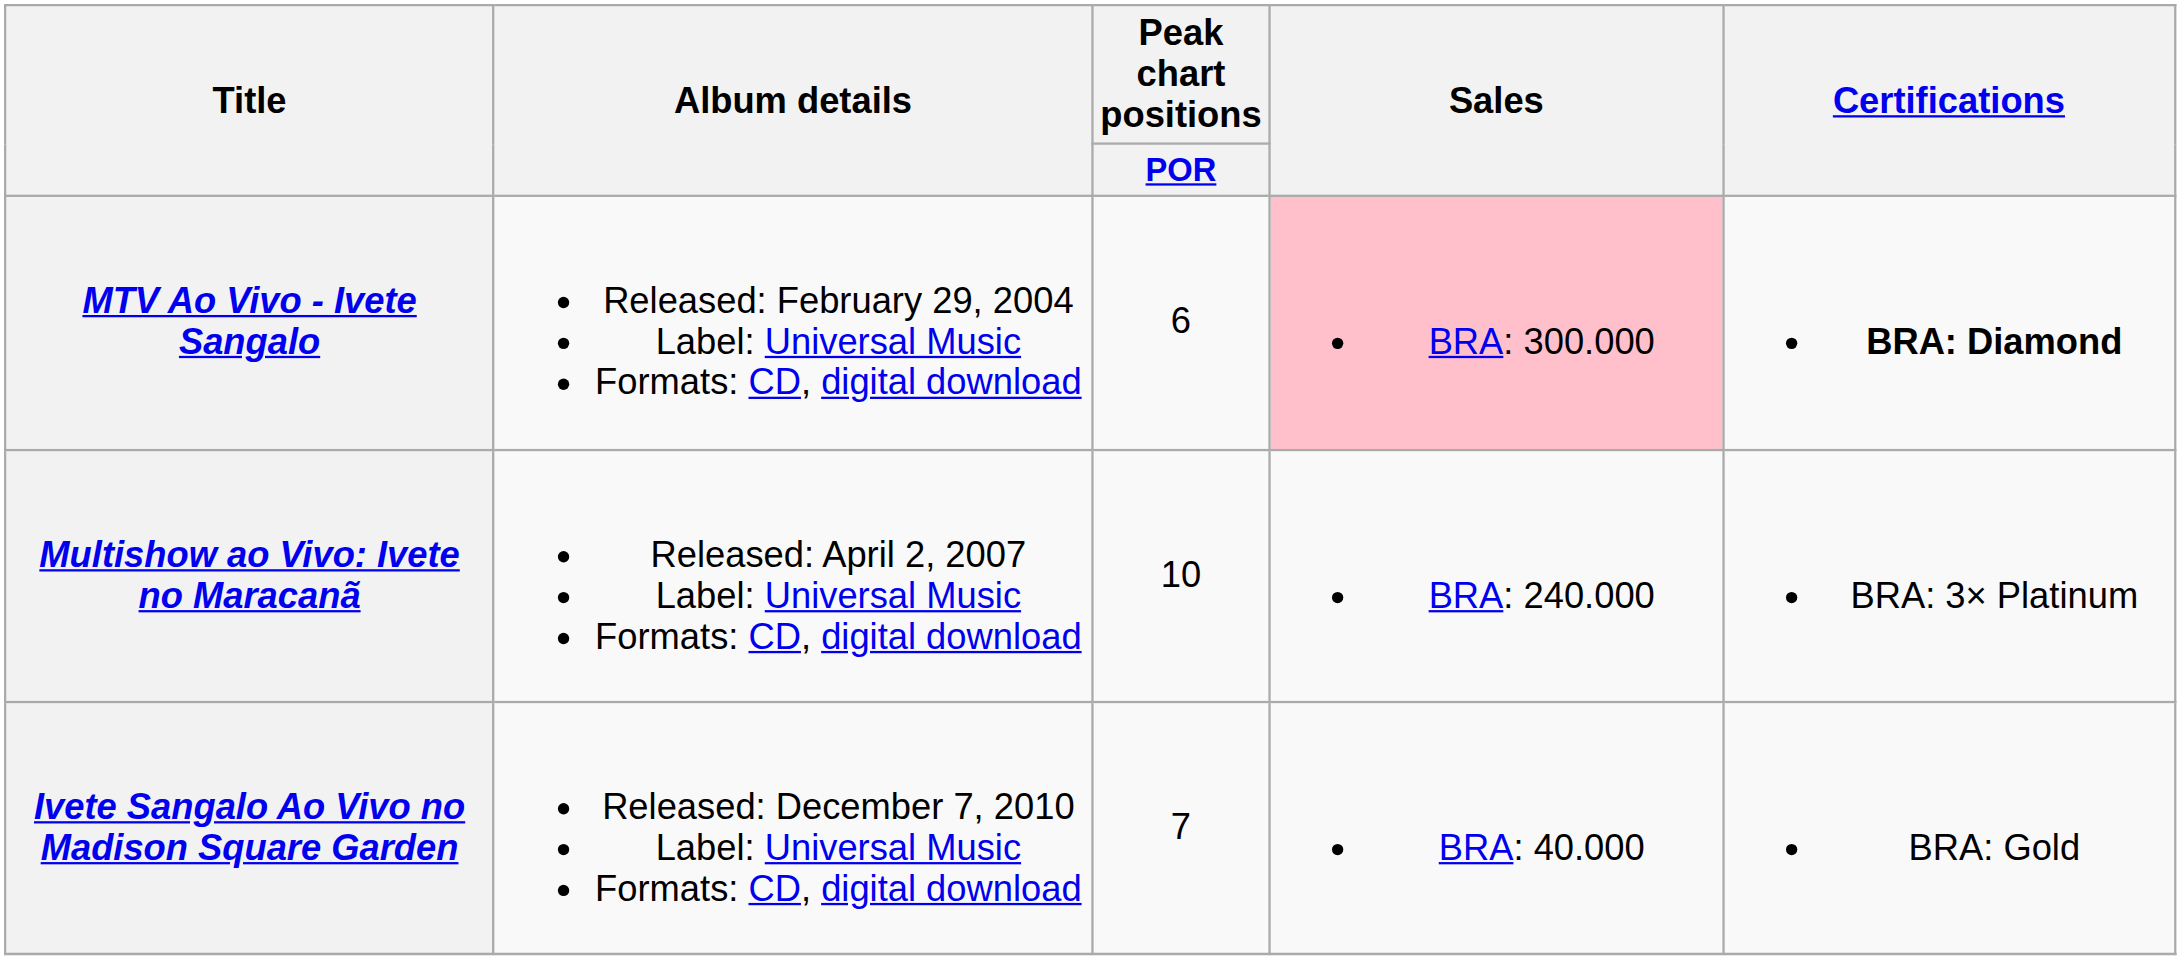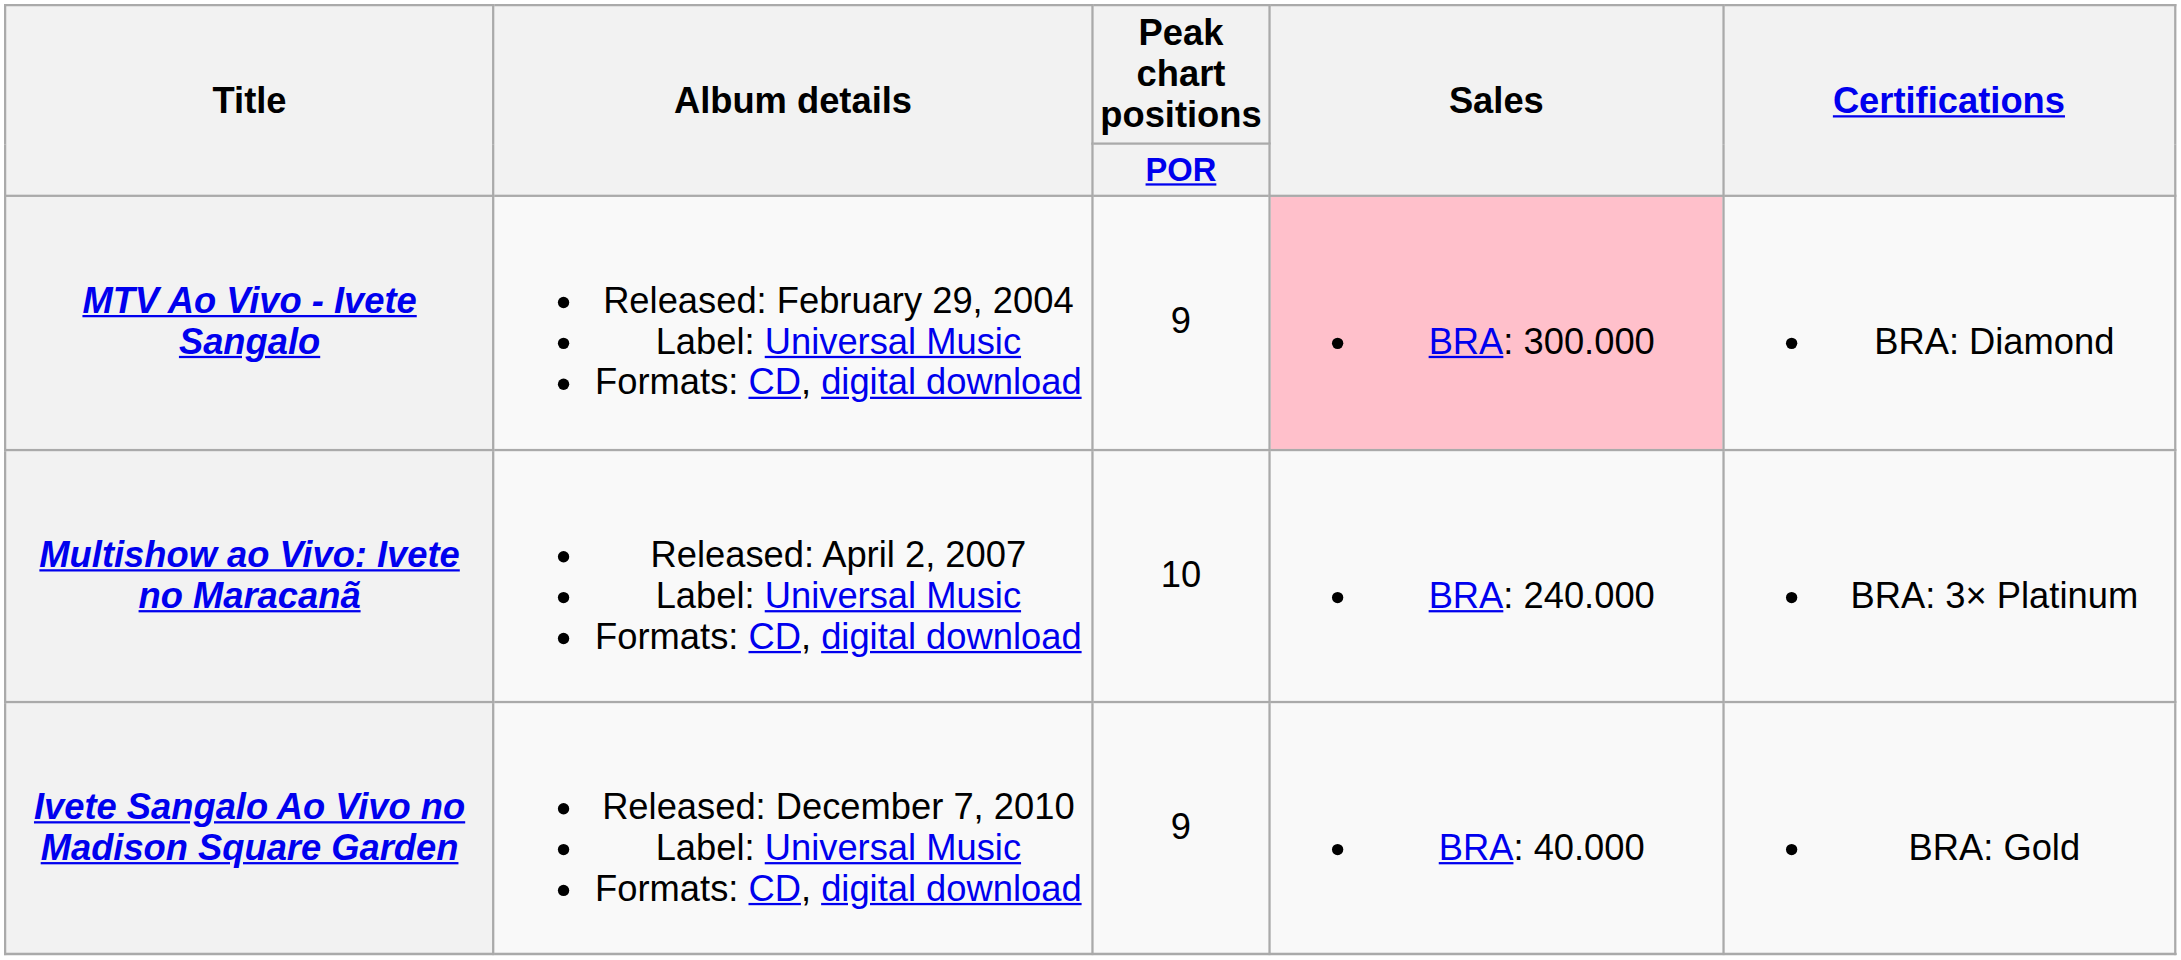MTV Ao Vivo - Ivete Sangalo | Peak chart positions / POR: 6 -> 9
MTV Ao Vivo - Ivete Sangalo | Certifications: bold -> normal
Ivete Sangalo Ao Vivo no Madison Square Garden | Peak chart positions / POR: 7 -> 9
